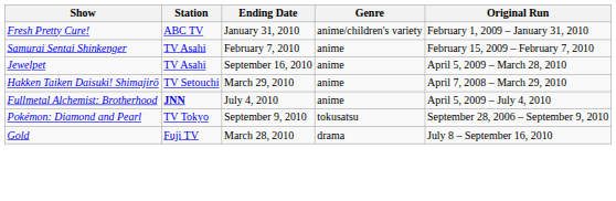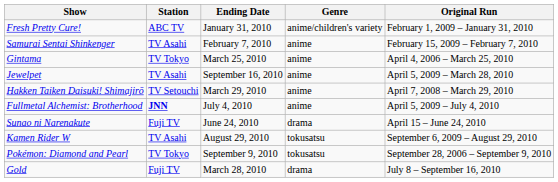+ row: Gintama | TV Tokyo | March 25, 2010 | anime | April 4, 2006 – March 25, 2010
+ row: Sunao ni Narenakute | Fuji TV | June 24, 2010 | drama | April 15 – June 24, 2010
+ row: Kamen Rider W | TV Asahi | August 29, 2010 | tokusatsu | September 6, 2009 – August 29, 2010
